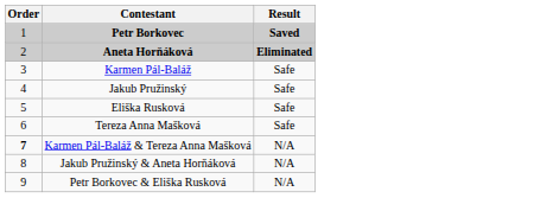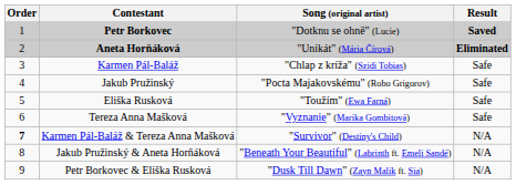+ column: Song (original artist) | "Dotknu se ohně" (Lucie) | "Unikát" (Mária Čírová) | "Chlap z kríža" (Szidi Tobias) | "Pocta Majakovskému" (Robo Grigorov) | "Toužím" (Ewa Farná) | "Vyznanie" (Marika Gombitová) | "Survivor" (Destiny's Child) | "Beneath Your Beautiful" (Labrinth ft. Emeli Sandé) | "Dusk Till Dawn" (Zayn Malik ft. Sia)
